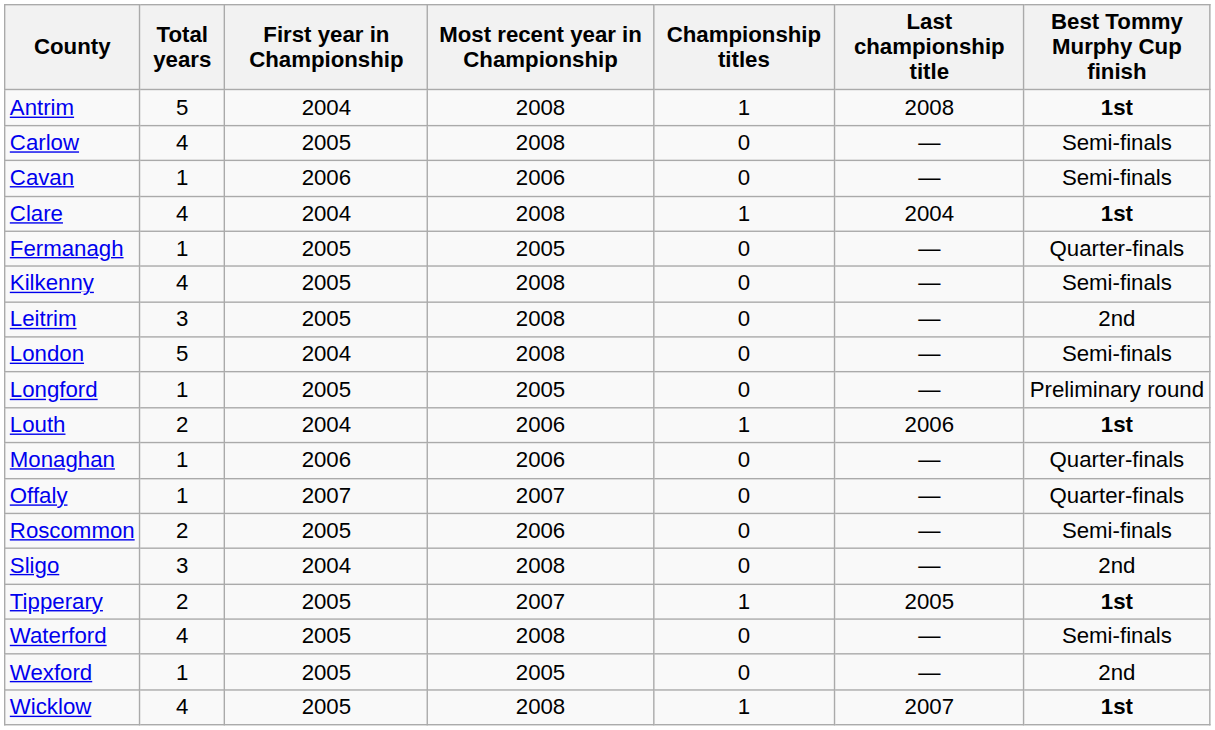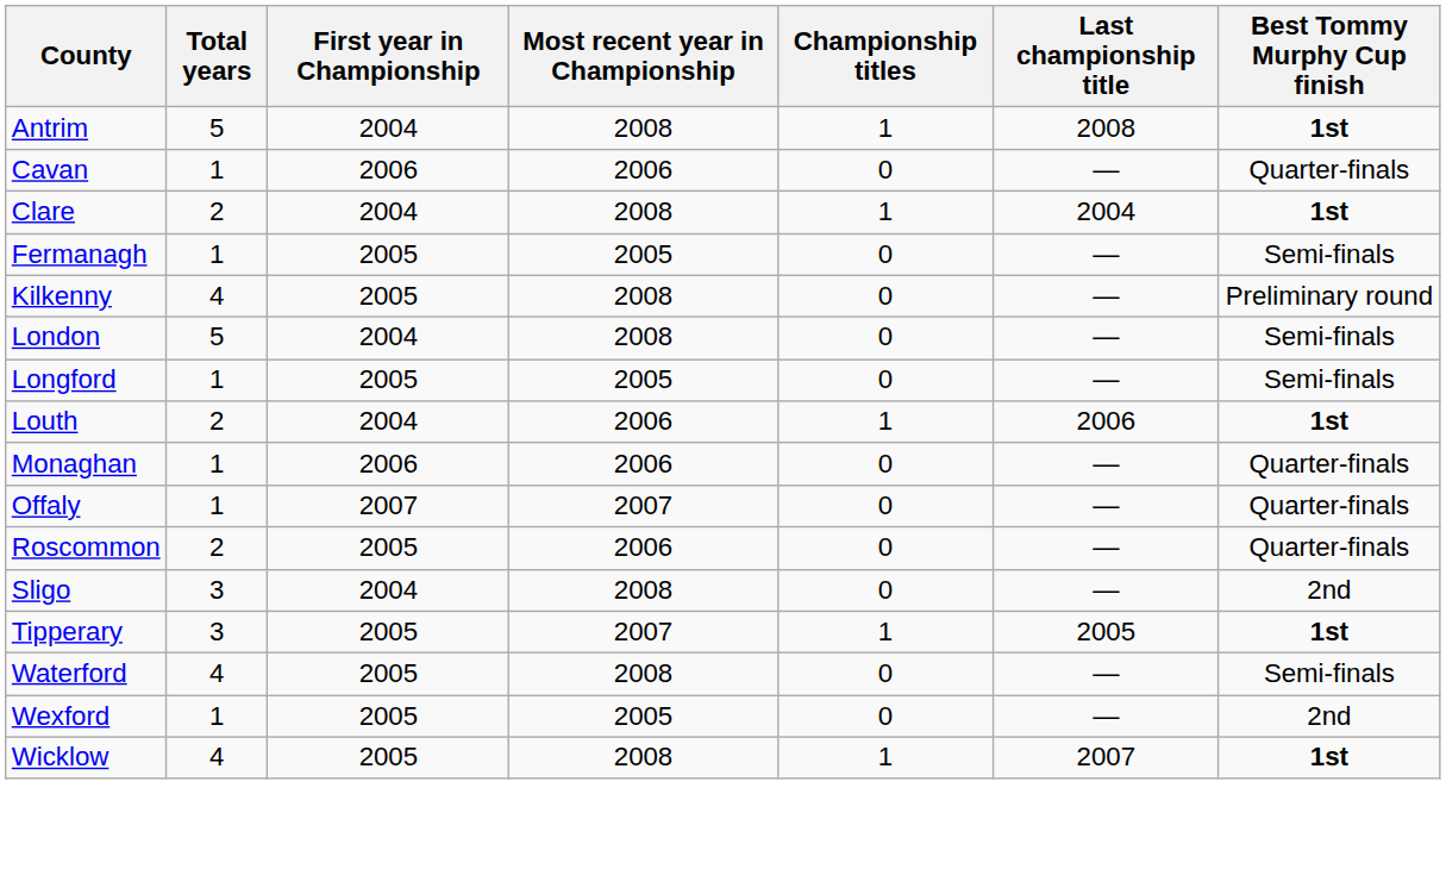- row: Carlow | 4 | 2005 | 2008 | 0 | — | Semi-finals
Cavan | Best Tommy Murphy Cup finish: Semi-finals -> Quarter-finals
Clare | Total years: 4 -> 2
Fermanagh | Best Tommy Murphy Cup finish: Quarter-finals -> Semi-finals
Kilkenny | Best Tommy Murphy Cup finish: Semi-finals -> Preliminary round
- row: Leitrim | 3 | 2005 | 2008 | 0 | — | 2nd
Longford | Best Tommy Murphy Cup finish: Preliminary round -> Semi-finals
Roscommon | Best Tommy Murphy Cup finish: Semi-finals -> Quarter-finals
Tipperary | Total years: 2 -> 3
